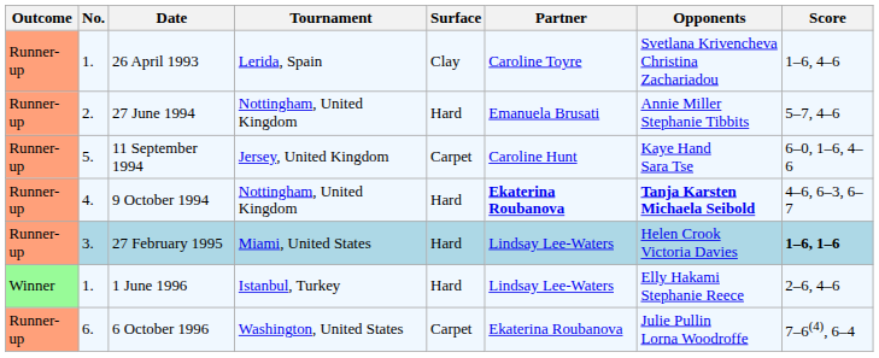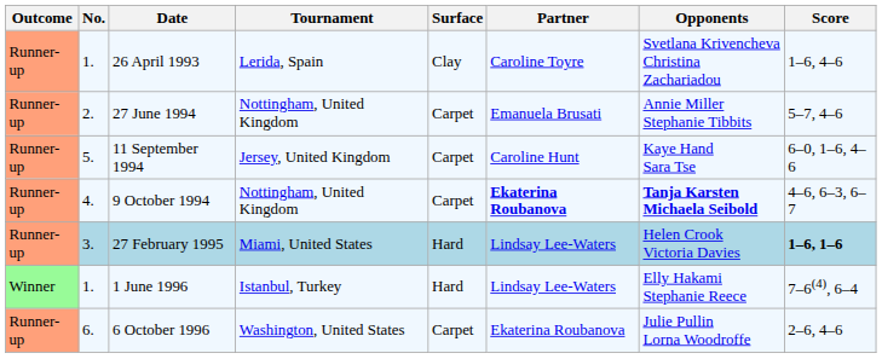27 June 1994 | Surface: Hard -> Carpet
9 October 1994 | Surface: Hard -> Carpet
1 June 1996 | Score: 2–6, 4–6 -> 7–6(4), 6–4
6 October 1996 | Score: 7–6(4), 6–4 -> 2–6, 4–6
